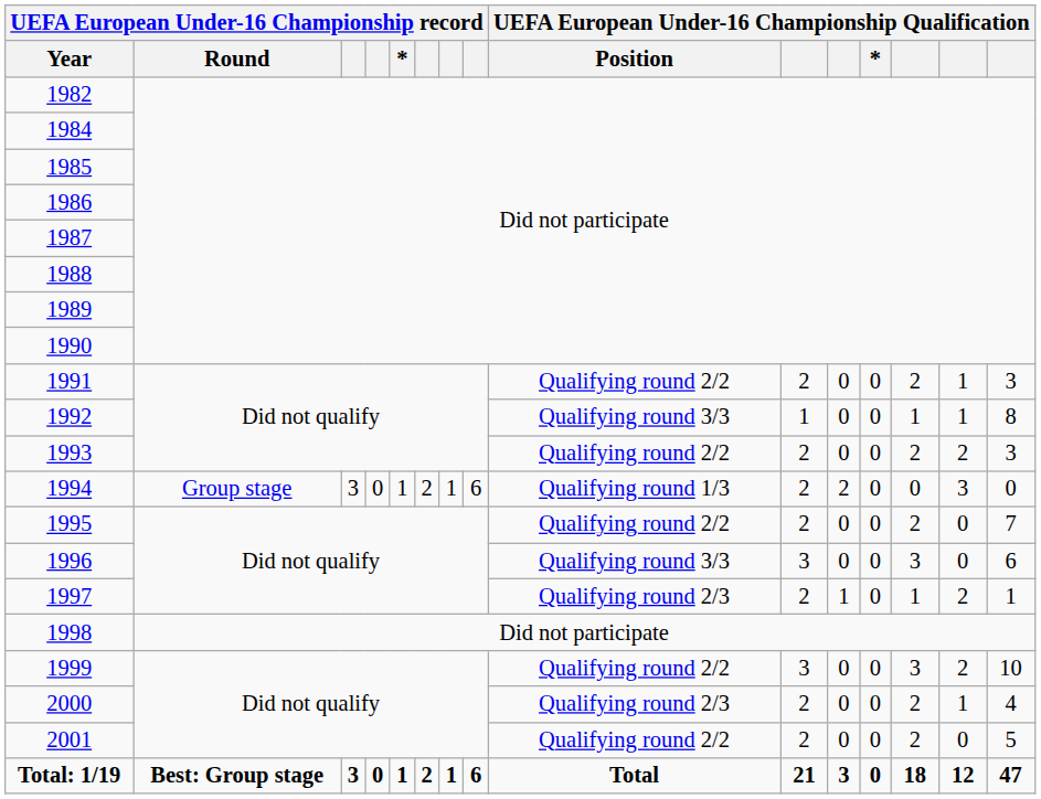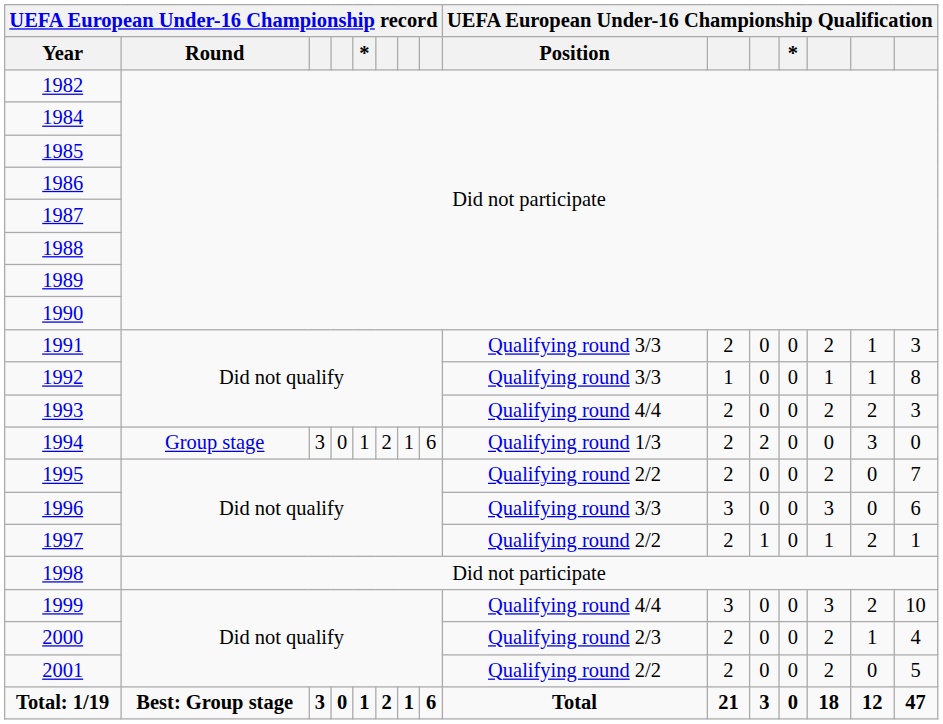1991 | UEFA European Under-16 Championship Qualification / Position: Qualifying round 2/2 -> Qualifying round 3/3
1993 | UEFA European Under-16 Championship Qualification / Position: Qualifying round 2/2 -> Qualifying round 4/4
1997 | UEFA European Under-16 Championship Qualification / Position: Qualifying round 2/3 -> Qualifying round 2/2
1999 | UEFA European Under-16 Championship Qualification / Position: Qualifying round 2/2 -> Qualifying round 4/4
